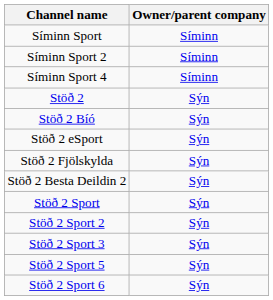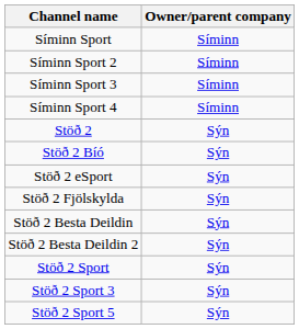+ row: Síminn Sport 3 | Síminn
+ row: Stöð 2 Besta Deildin | Sýn
- row: Stöð 2 Sport 2 | Sýn
- row: Stöð 2 Sport 6 | Sýn
